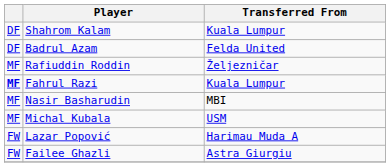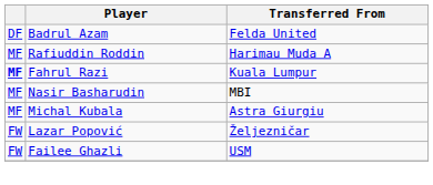- row: DF | Shahrom Kalam | Kuala Lumpur
Rafiuddin Roddin | Transferred From: Željezničar -> Harimau Muda A
Michal Kubala | Transferred From: USM -> Astra Giurgiu
Lazar Popović | Transferred From: Harimau Muda A -> Željezničar
Failee Ghazli | Transferred From: Astra Giurgiu -> USM
